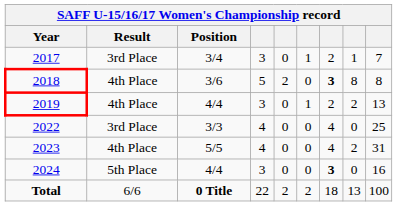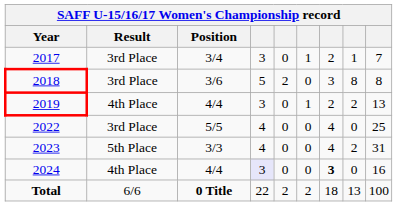2018 | Result: 4th Place -> 3rd Place
2018 | column 7: bold -> normal
2022 | Position: 3/3 -> 5/5
2023 | Result: 4th Place -> 5th Place
2023 | Position: 5/5 -> 3/3
2024 | Result: 5th Place -> 4th Place
2024 | column 4: no background -> lavender background
